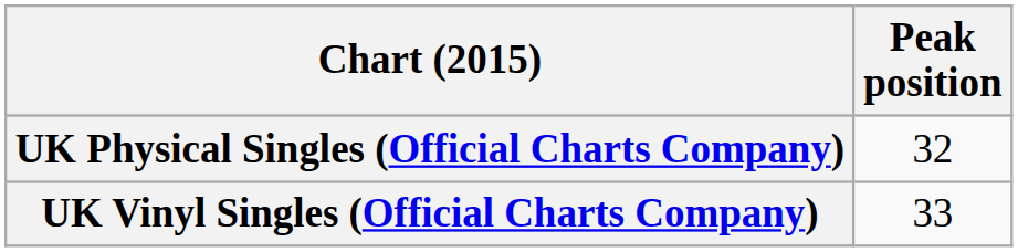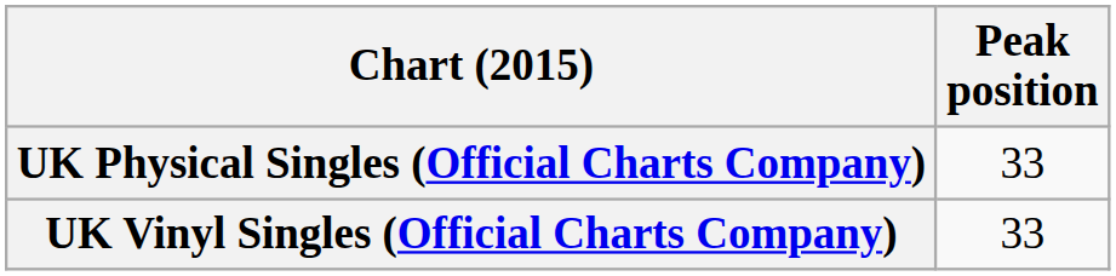UK Physical Singles (Official Charts Company) | Peak position: 32 -> 33
